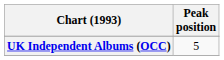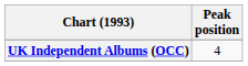UK Independent Albums (OCC) | Peak position: 5 -> 4
